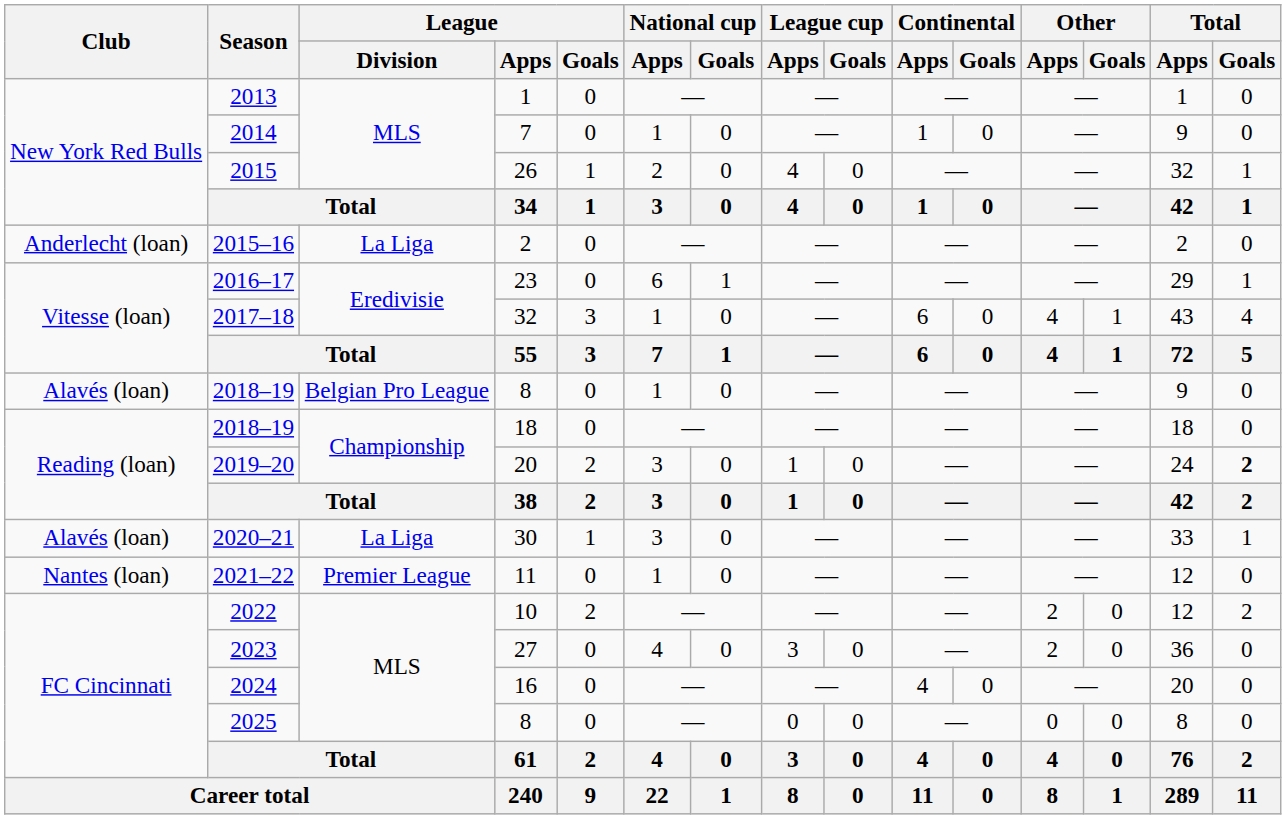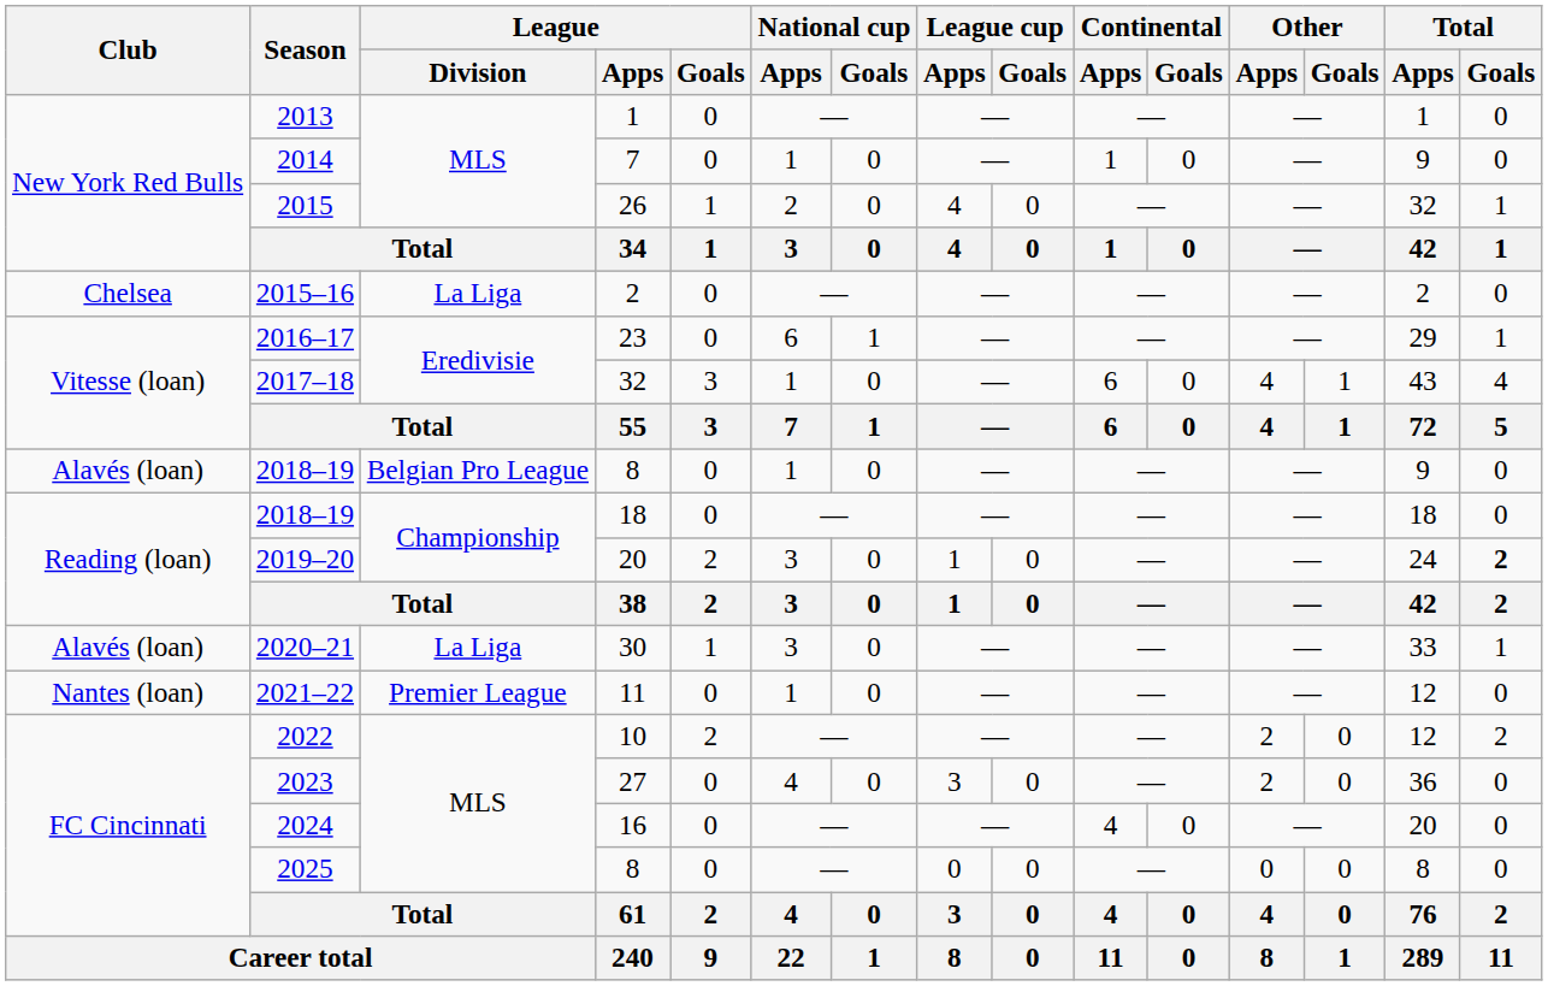2015–16 | Club: Anderlecht (loan) -> Chelsea
